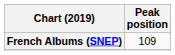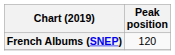French Albums (SNEP) | Peak position: 109 -> 120
